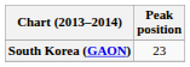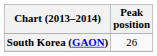South Korea (GAON) | Peak position: 23 -> 26
